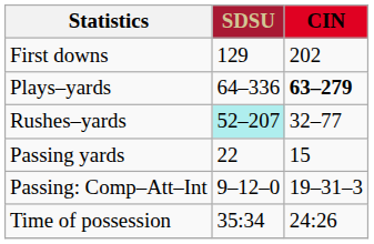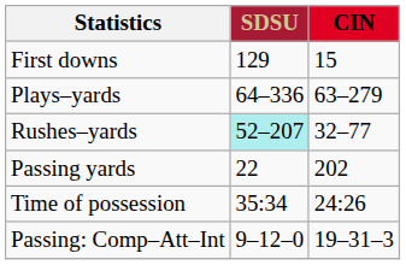First downs | CIN: 202 -> 15
Plays–yards | CIN: bold -> normal
Passing yards | CIN: 15 -> 202
rows swapped: Passing: Comp–Att–Int <-> Time of possession
